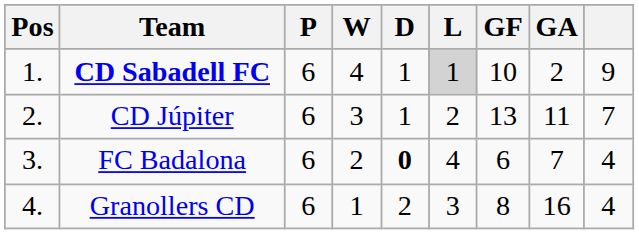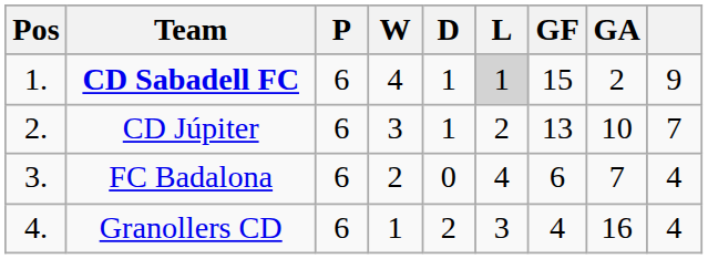CD Sabadell FC | GF: 10 -> 15
CD Júpiter | GA: 11 -> 10
FC Badalona | D: bold -> normal
Granollers CD | GF: 8 -> 4
